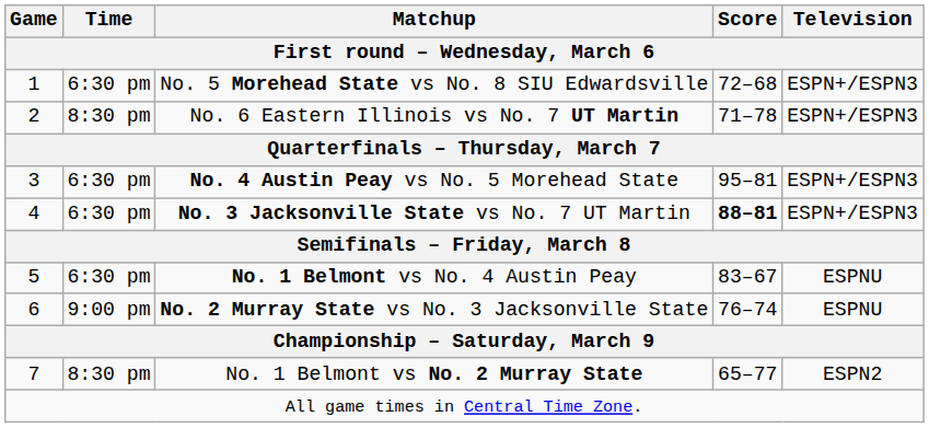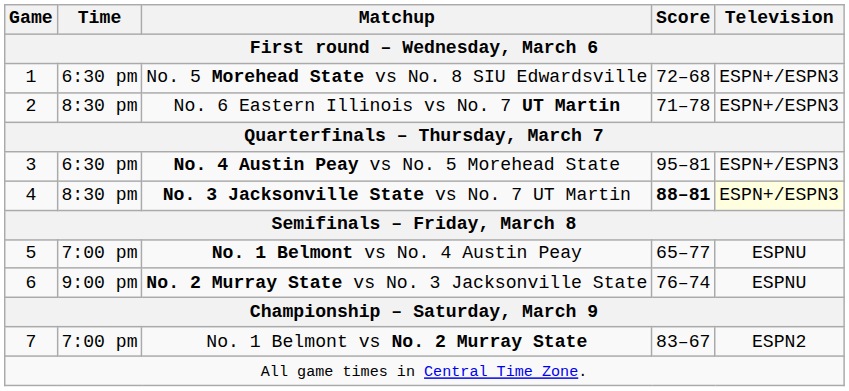No. 3 Jacksonville State vs No. 7 UT Martin | Time: 6:30 pm -> 8:30 pm
No. 3 Jacksonville State vs No. 7 UT Martin | Television: no background -> lightyellow background
No. 1 Belmont vs No. 4 Austin Peay | Time: 6:30 pm -> 7:00 pm
No. 1 Belmont vs No. 4 Austin Peay | Score: 83–67 -> 65–77
No. 1 Belmont vs No. 2 Murray State | Time: 8:30 pm -> 7:00 pm
No. 1 Belmont vs No. 2 Murray State | Score: 65–77 -> 83–67
